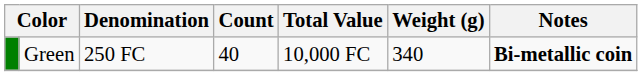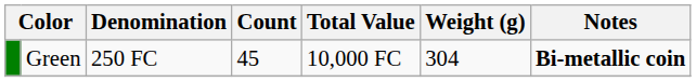Green | Count: 40 -> 45
Green | Weight (g): 340 -> 304
